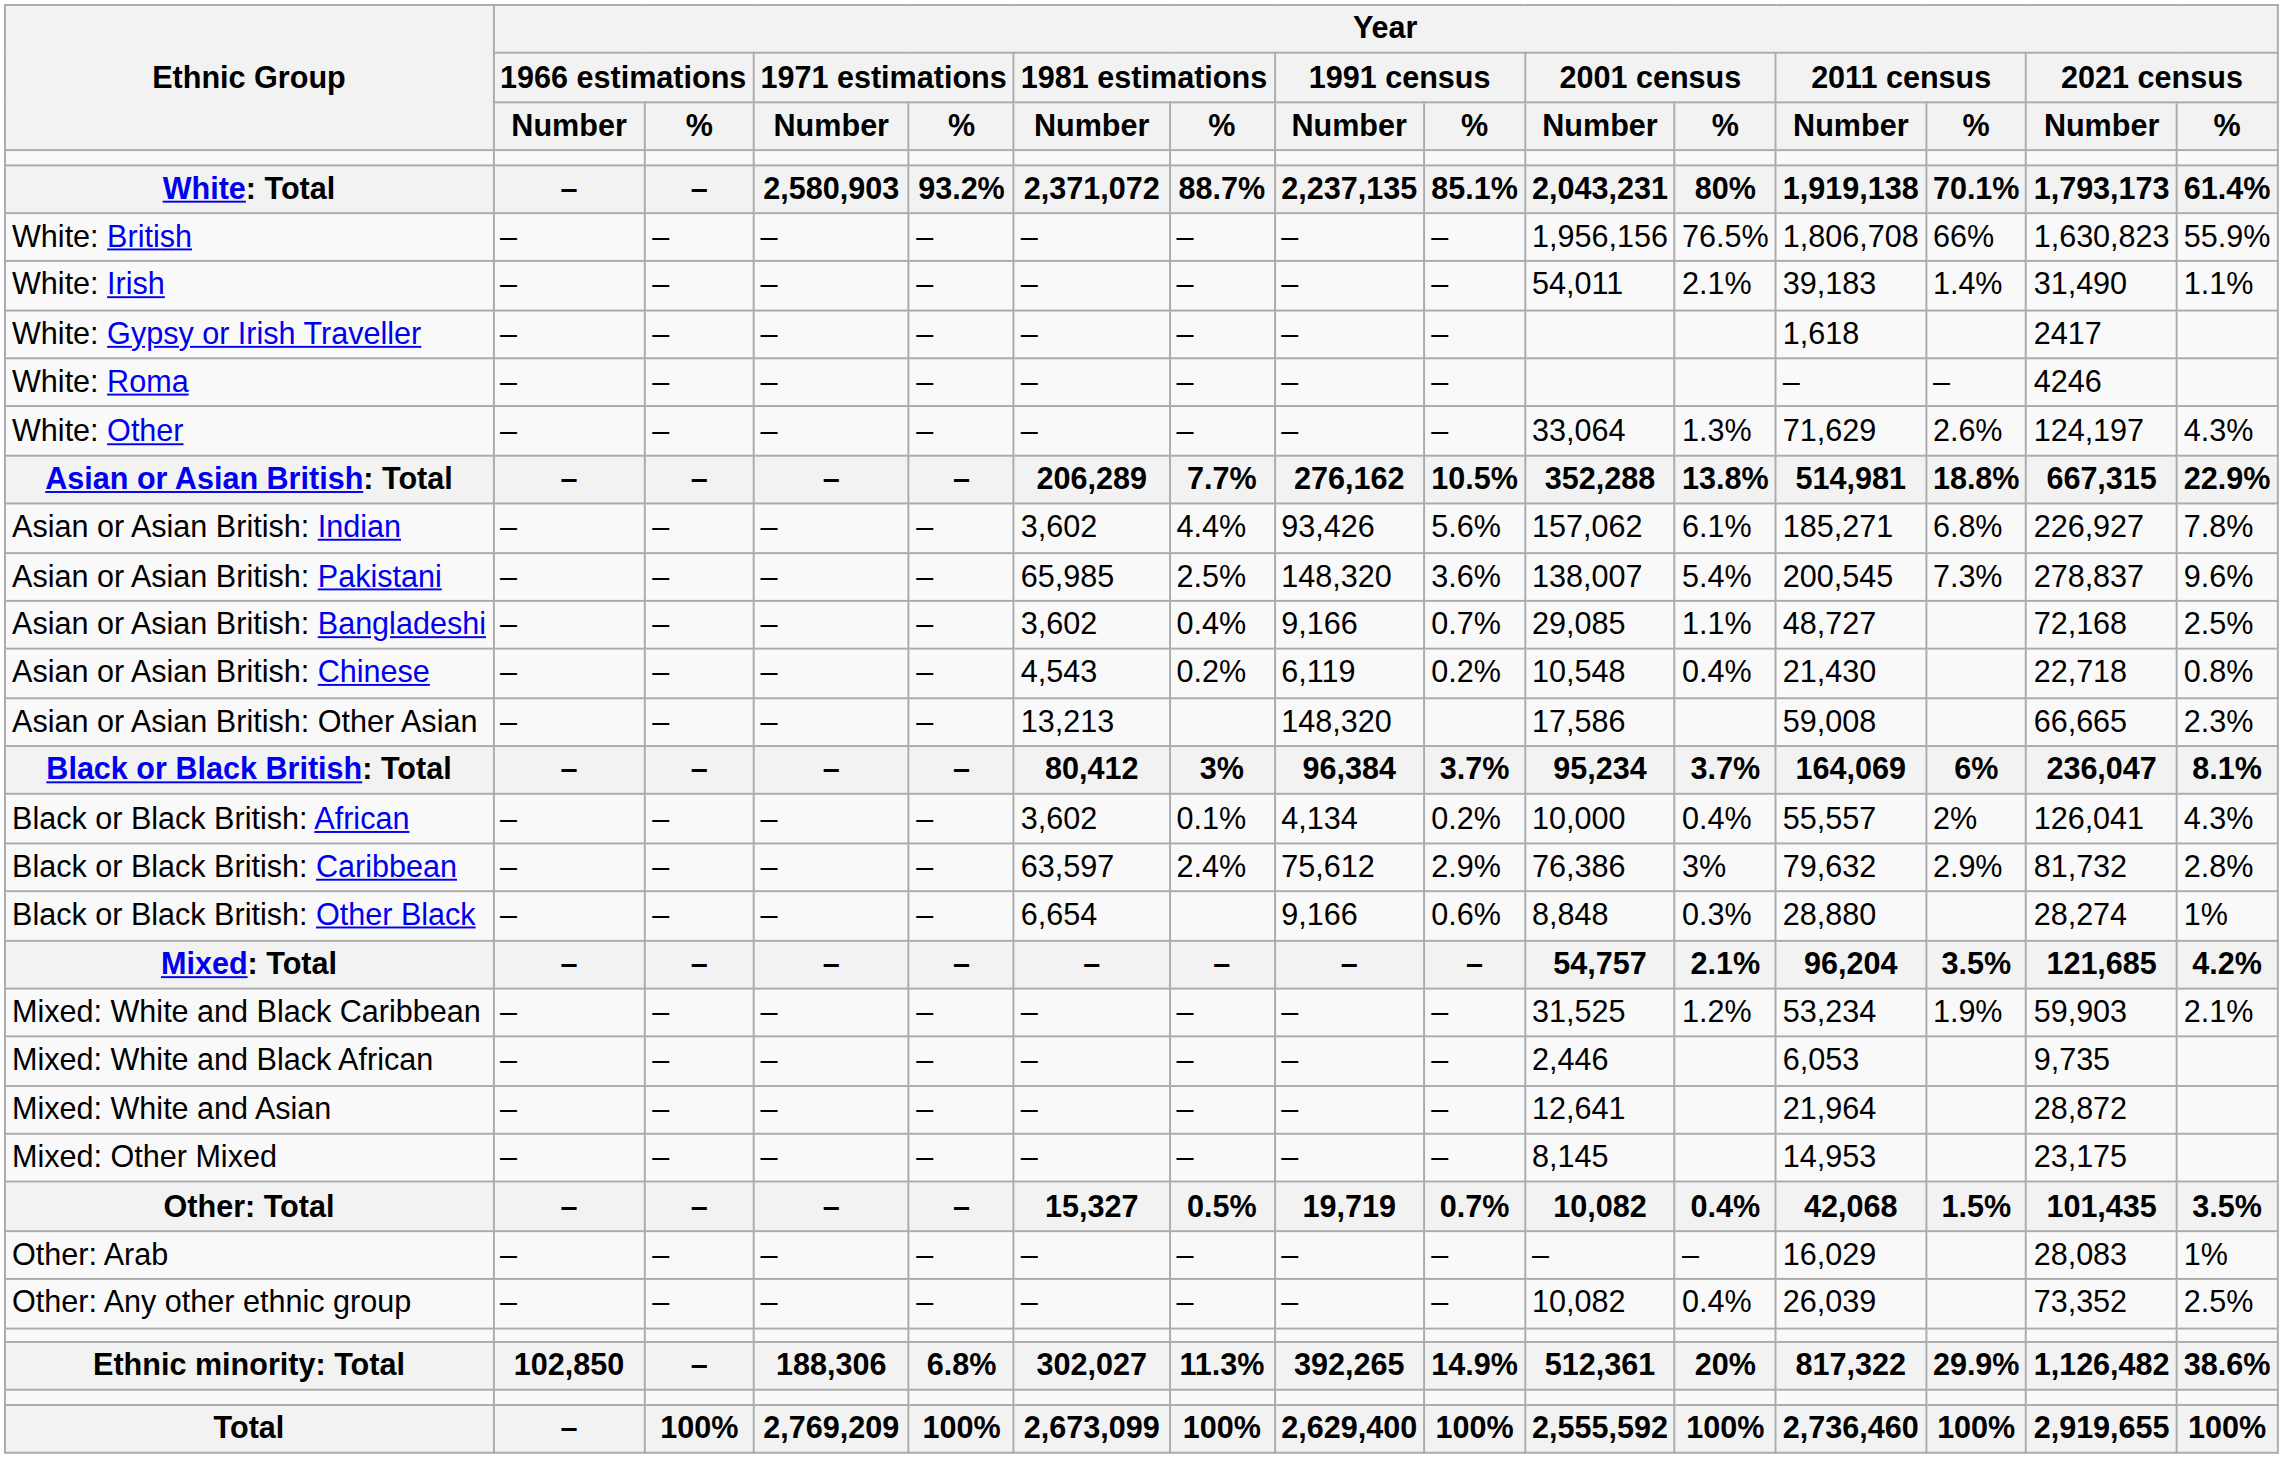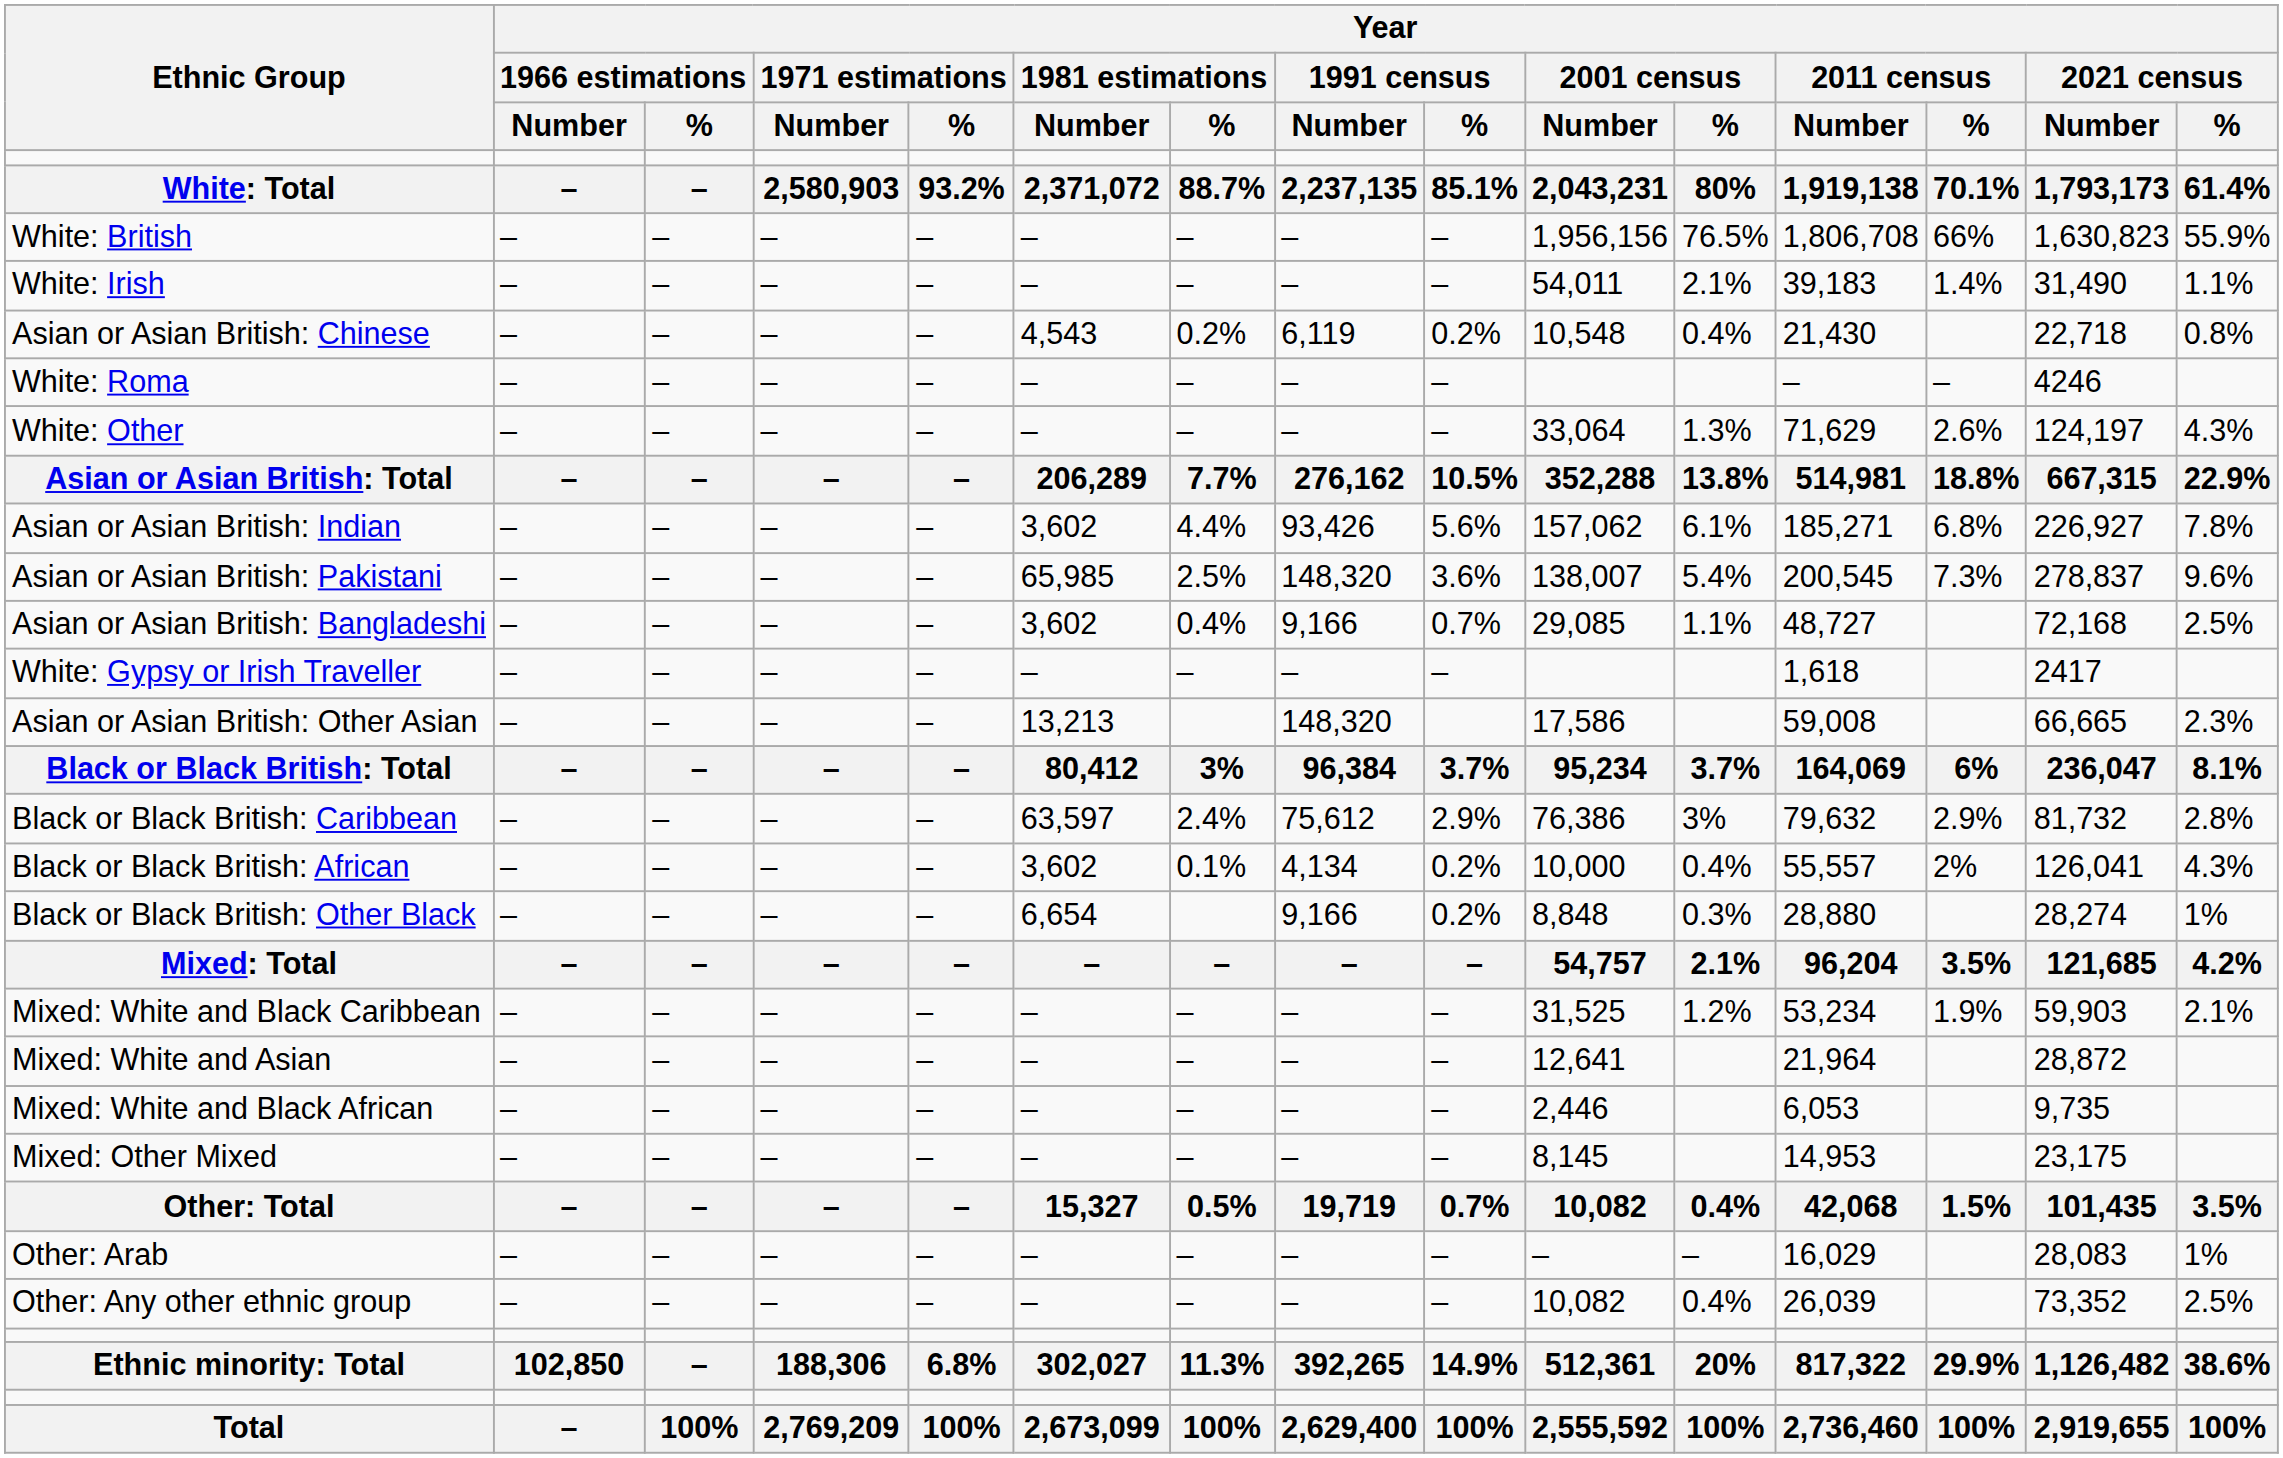rows swapped: White: Gypsy or Irish Traveller <-> Asian or Asian British: Chinese
rows swapped: Black or Black British: African <-> Black or Black British: Caribbean
Black or Black British: Other Black | Year / 1991 census / %: 0.6% -> 0.2%
rows swapped: Mixed: White and Black African <-> Mixed: White and Asian
